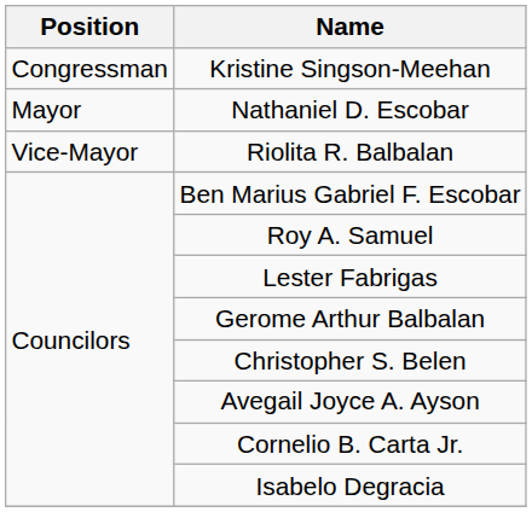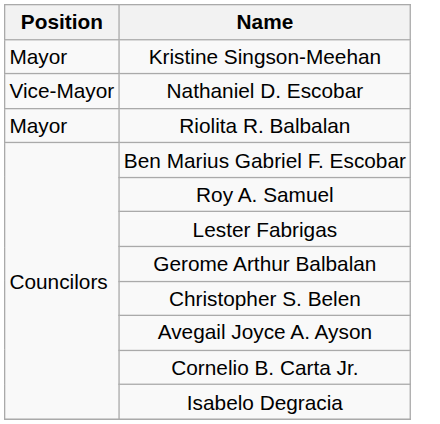Kristine Singson-Meehan | Position: Congressman -> Mayor
Nathaniel D. Escobar | Position: Mayor -> Vice-Mayor
Riolita R. Balbalan | Position: Vice-Mayor -> Mayor
